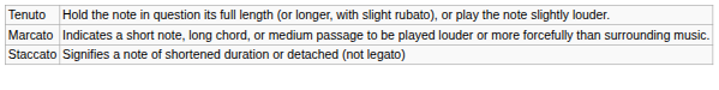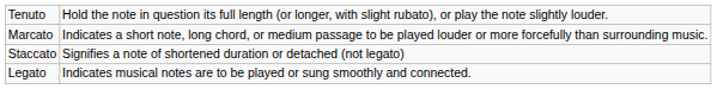+ row: Legato | Indicates musical notes are to be played or sung smoothly and connected.
